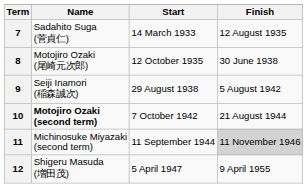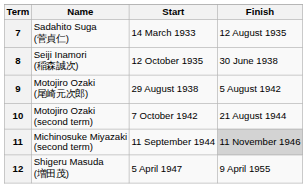8 | Name: Motojiro Ozaki (尾崎元次郎) -> Seiji Inamori (稲森誠次)
9 | Name: Seiji Inamori (稲森誠次) -> Motojiro Ozaki (尾崎元次郎)
10 | Name: bold -> normal
